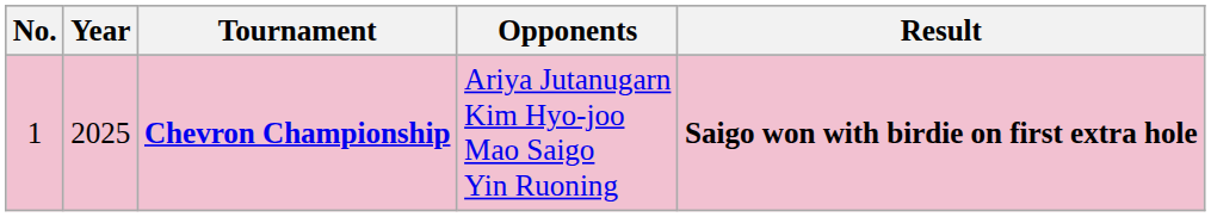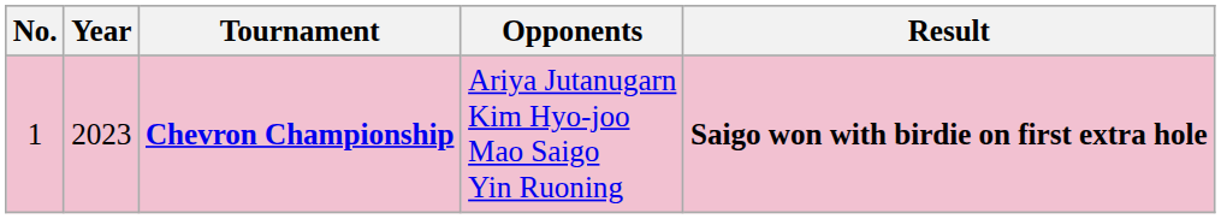Chevron Championship | Year: 2025 -> 2023
